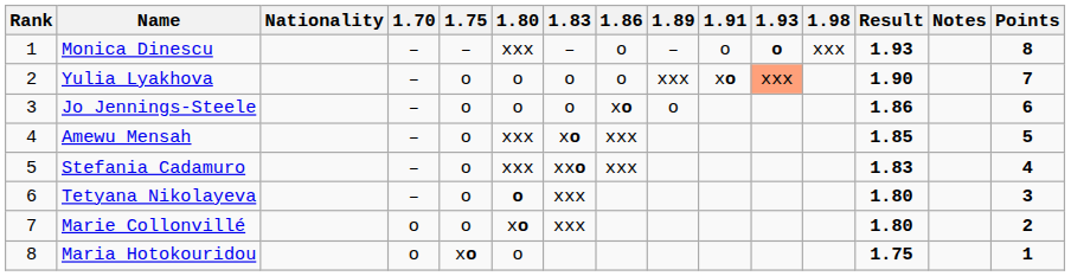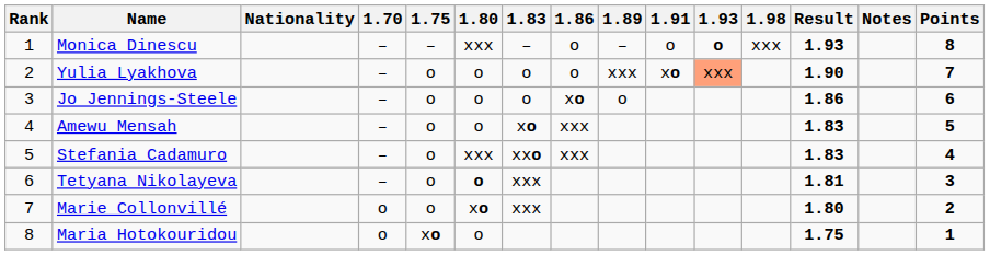Amewu Mensah | 1.80: xxx -> o
Amewu Mensah | Result: 1.85 -> 1.83
Tetyana Nikolayeva | Result: 1.80 -> 1.81
